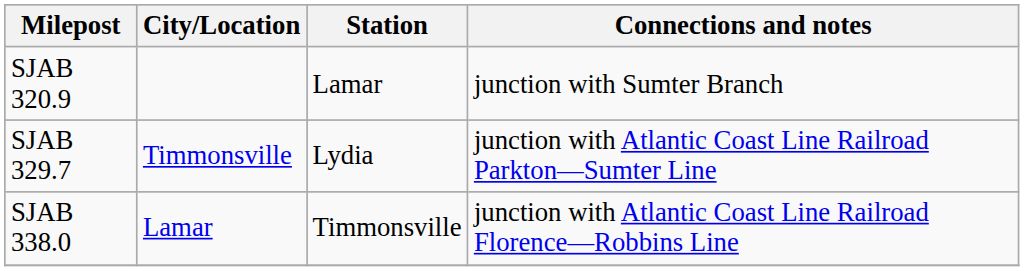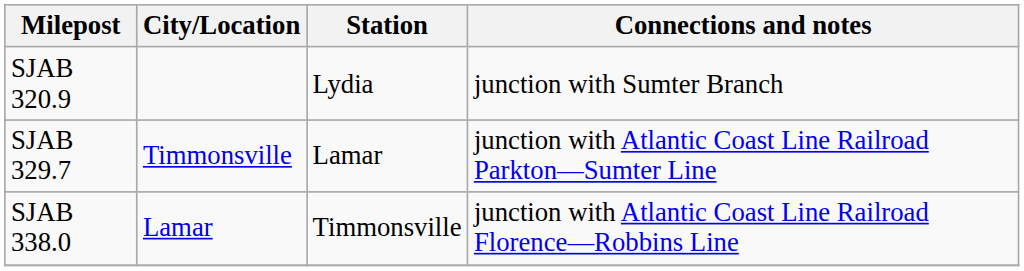SJAB 320.9 | Station: Lamar -> Lydia
SJAB 329.7 | Station: Lydia -> Lamar
